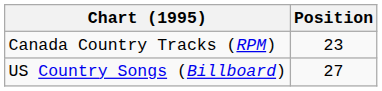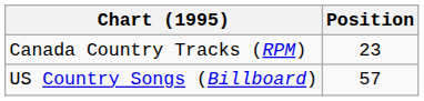US Country Songs (Billboard) | Position: 27 -> 57
